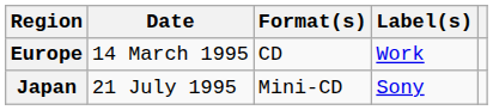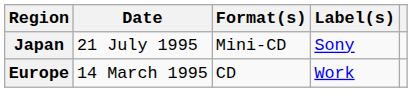rows swapped: Europe <-> Japan
